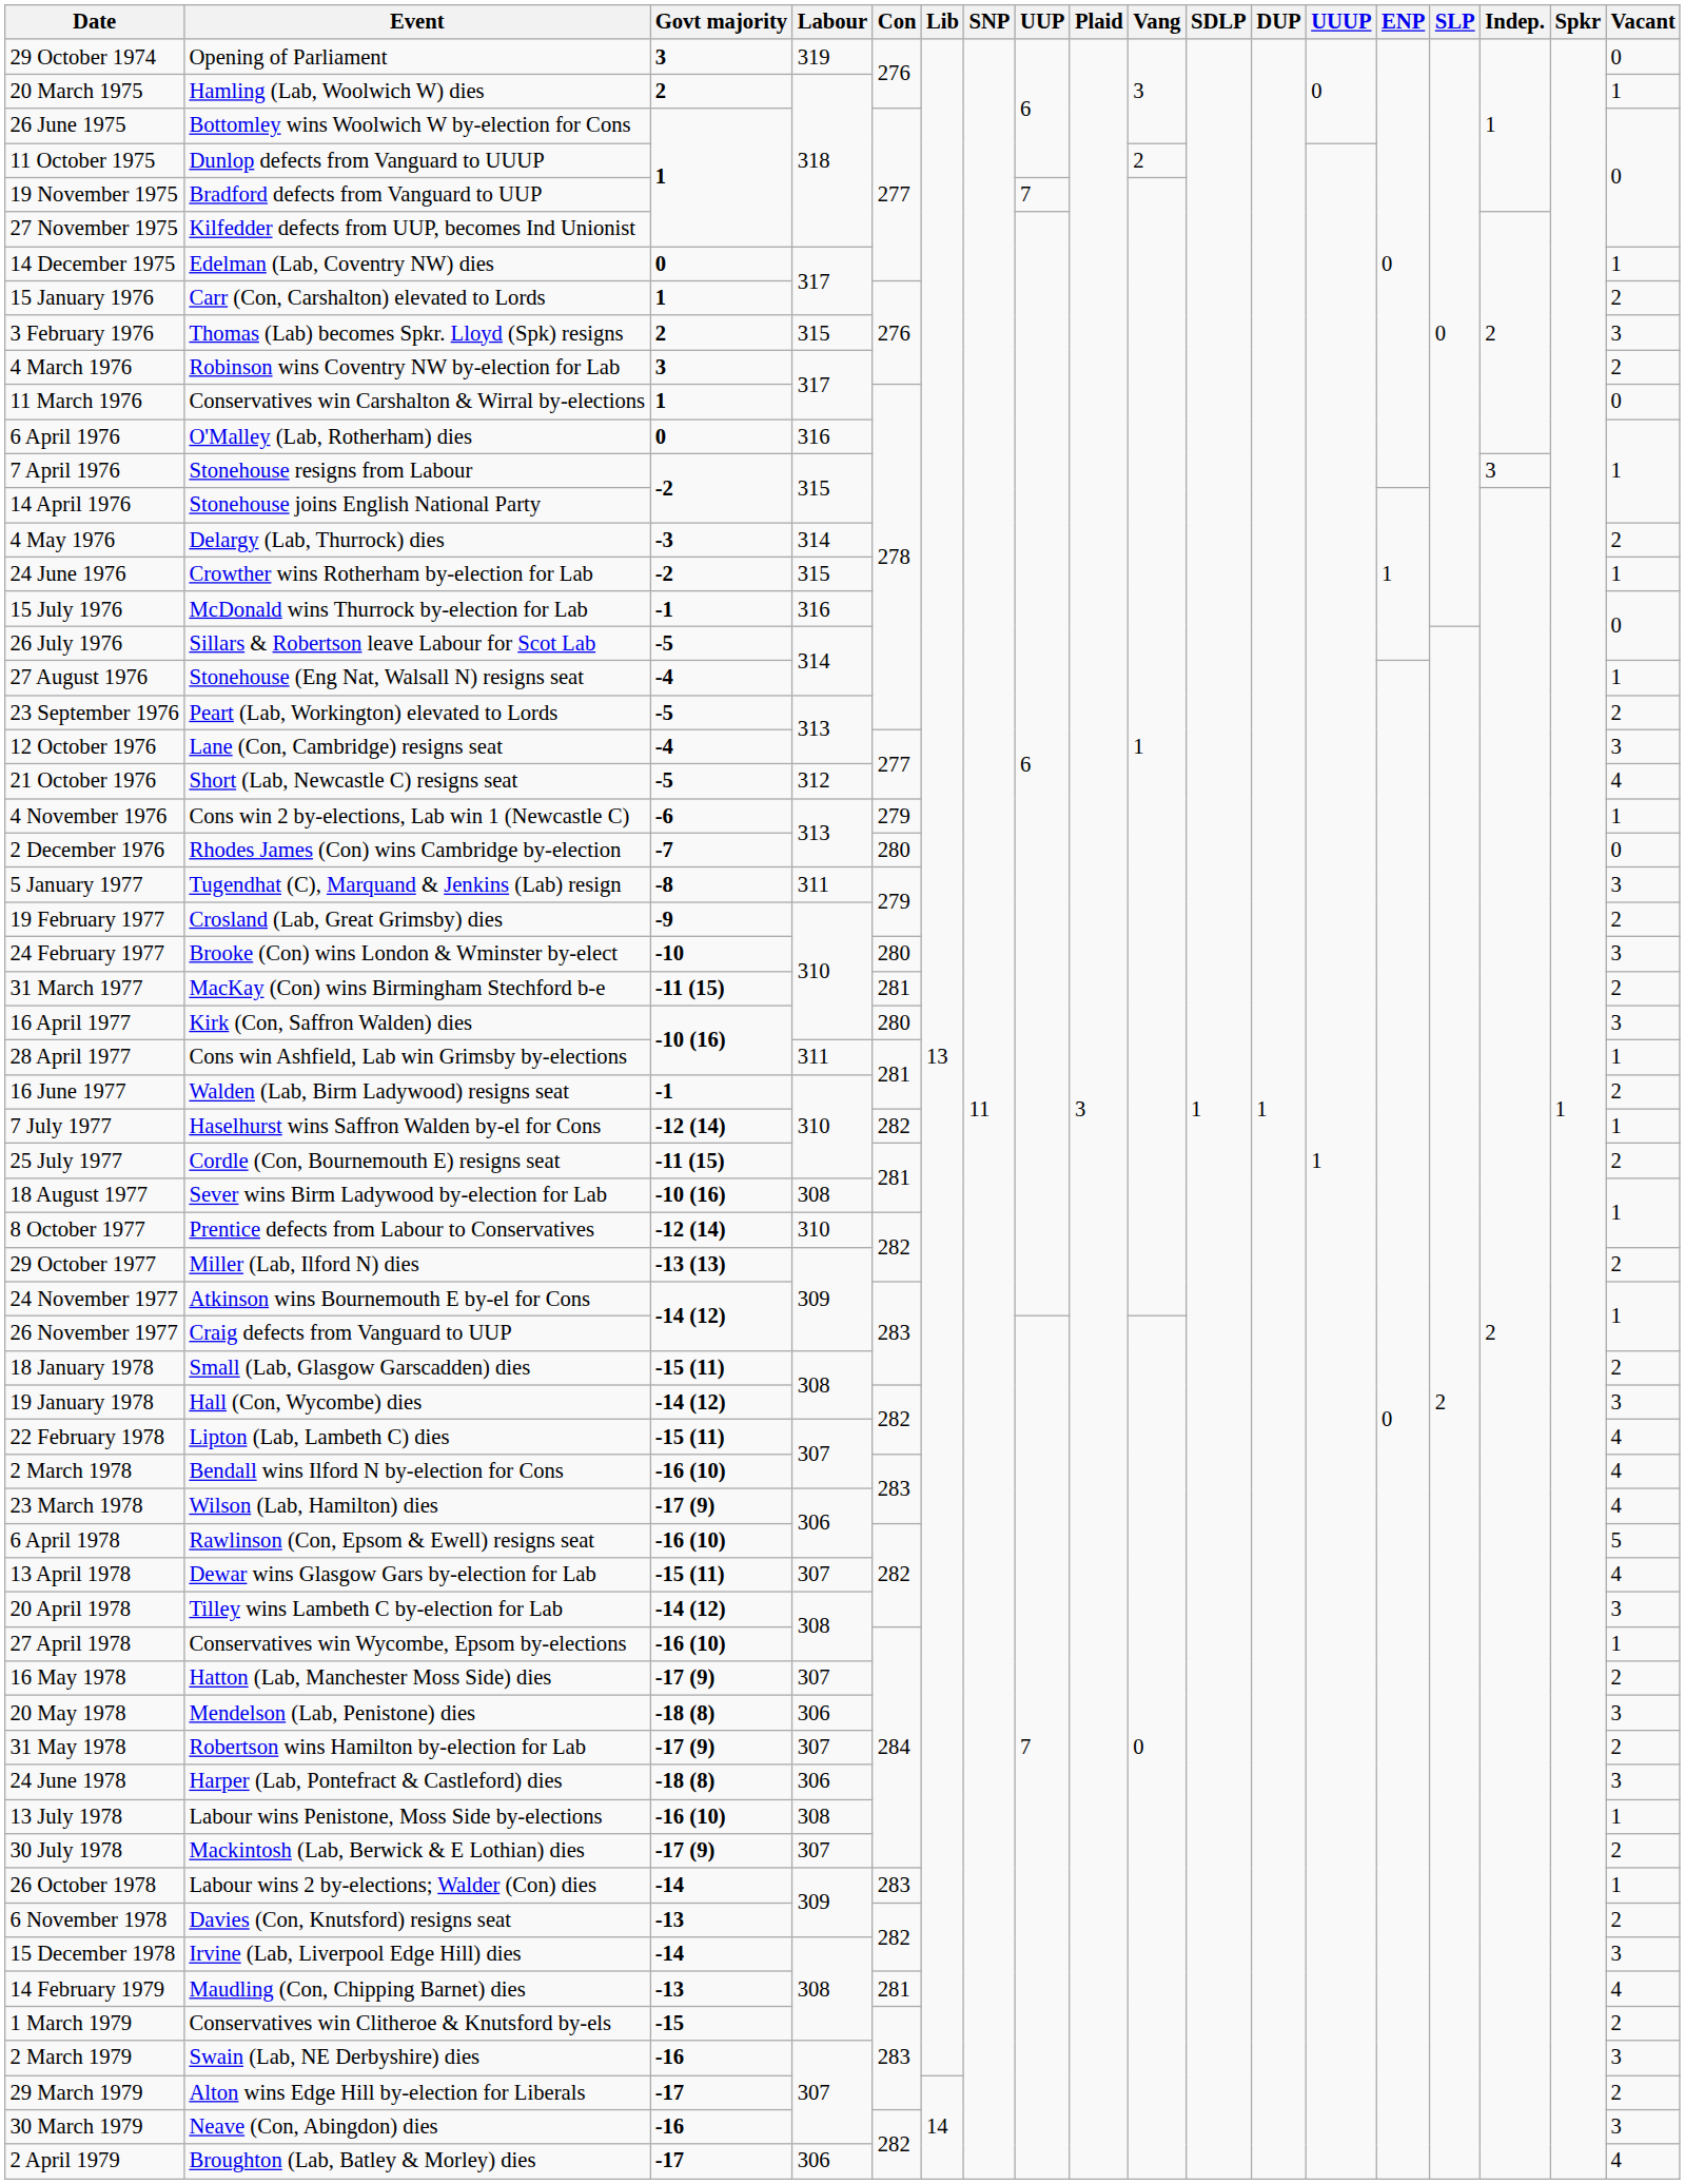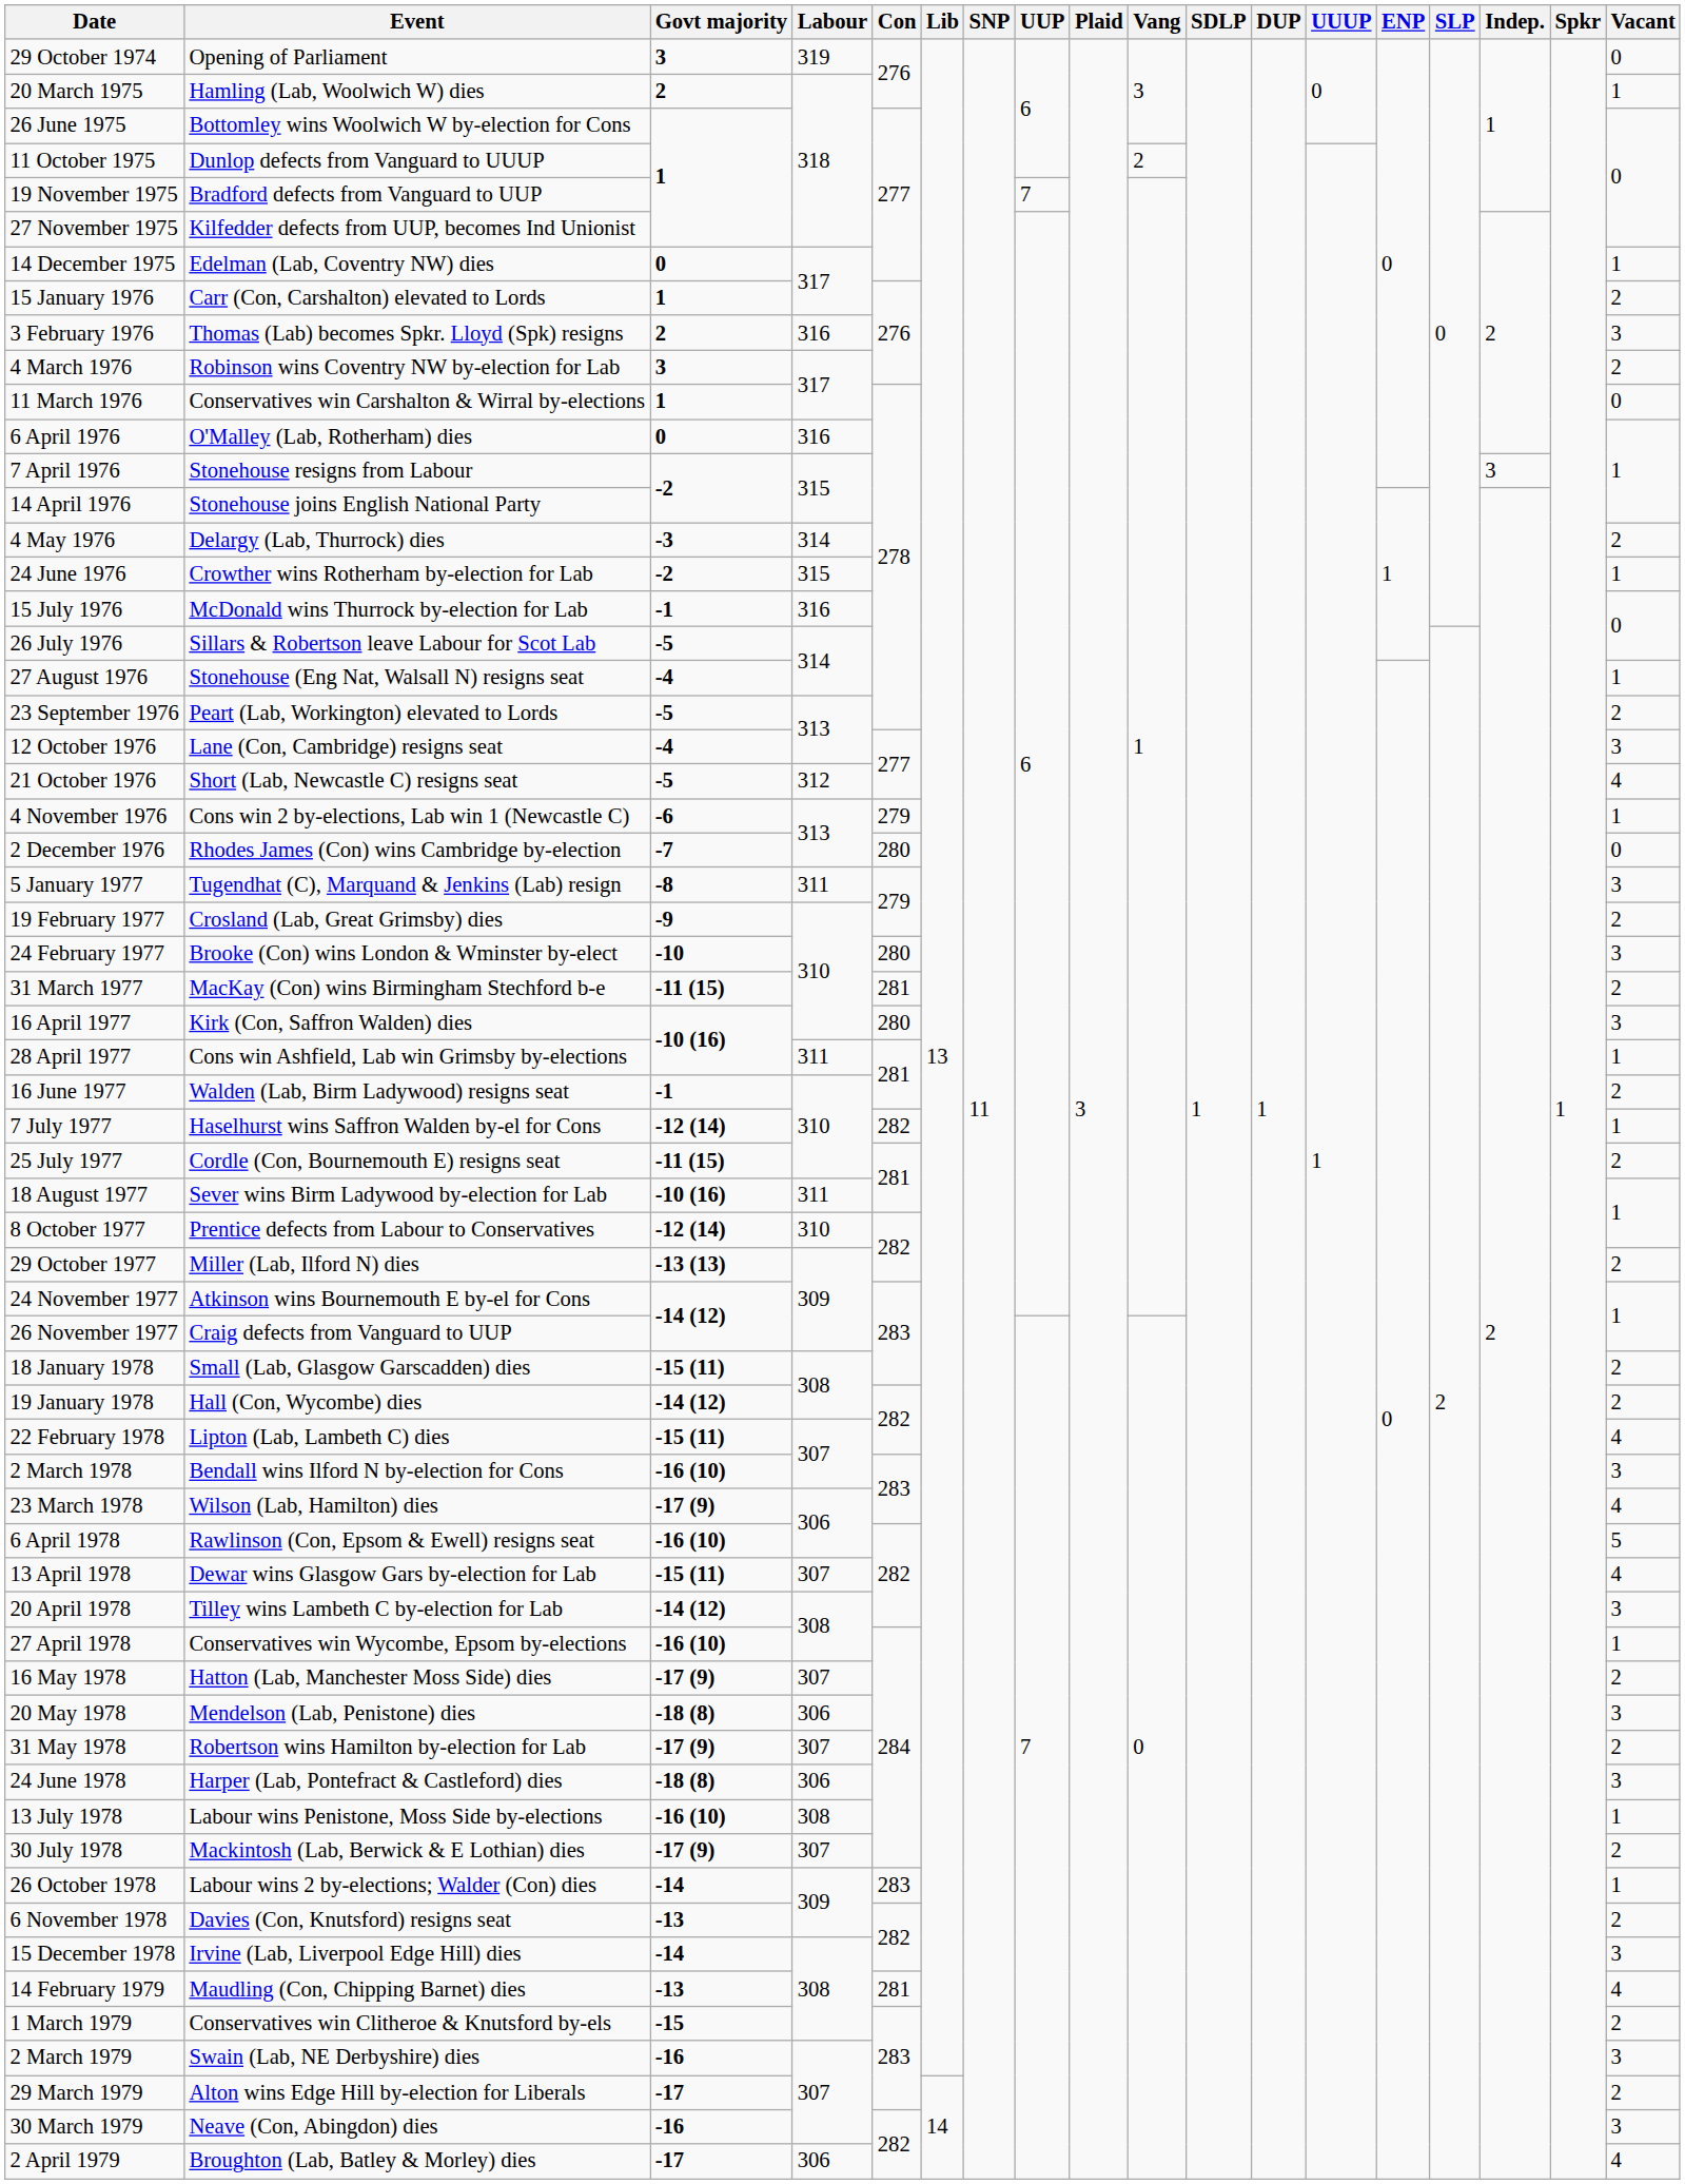3 February 1976 | Labour: 315 -> 316
18 August 1977 | Labour: 308 -> 311
19 January 1978 | Vacant: 3 -> 2
2 March 1978 | Vacant: 4 -> 3
